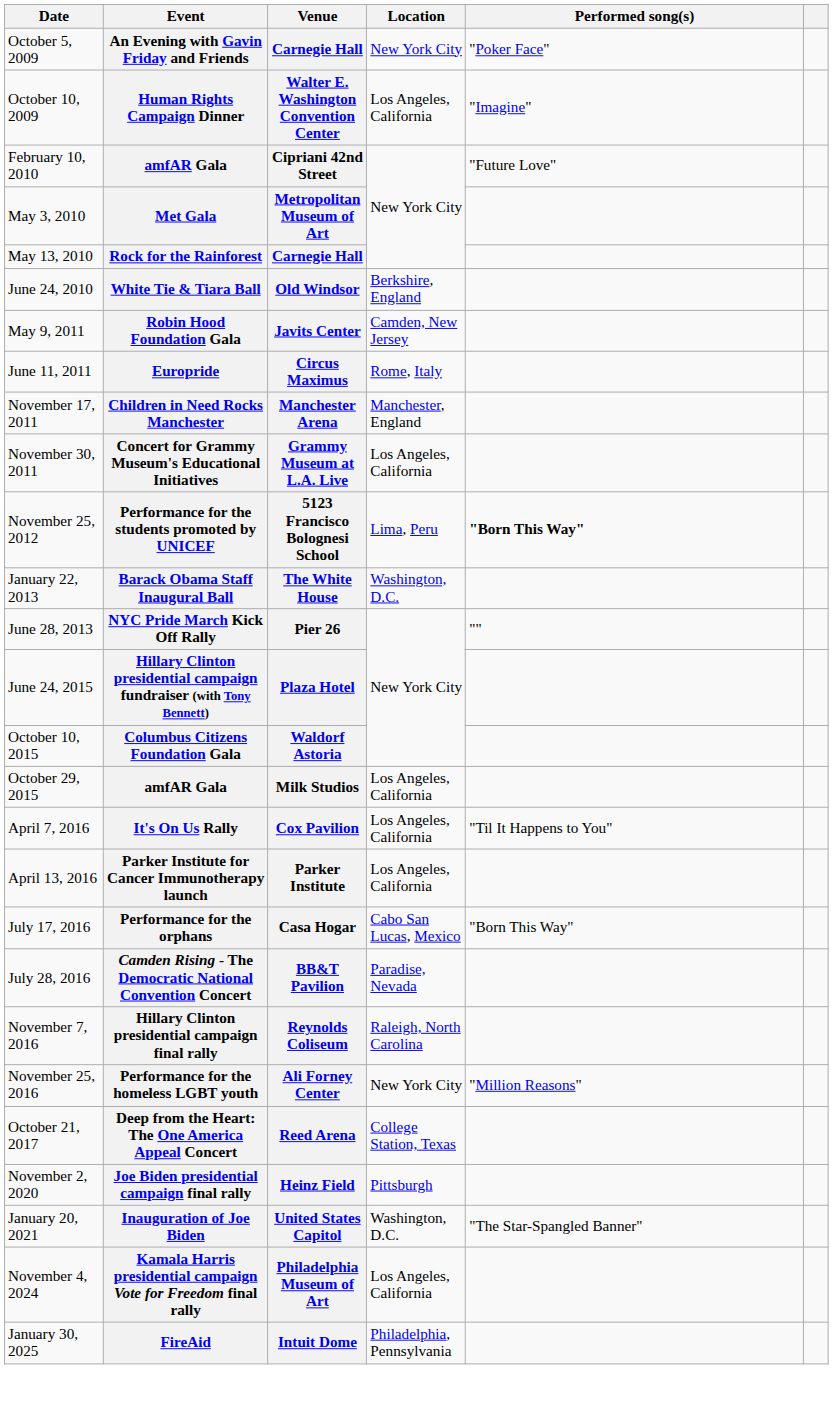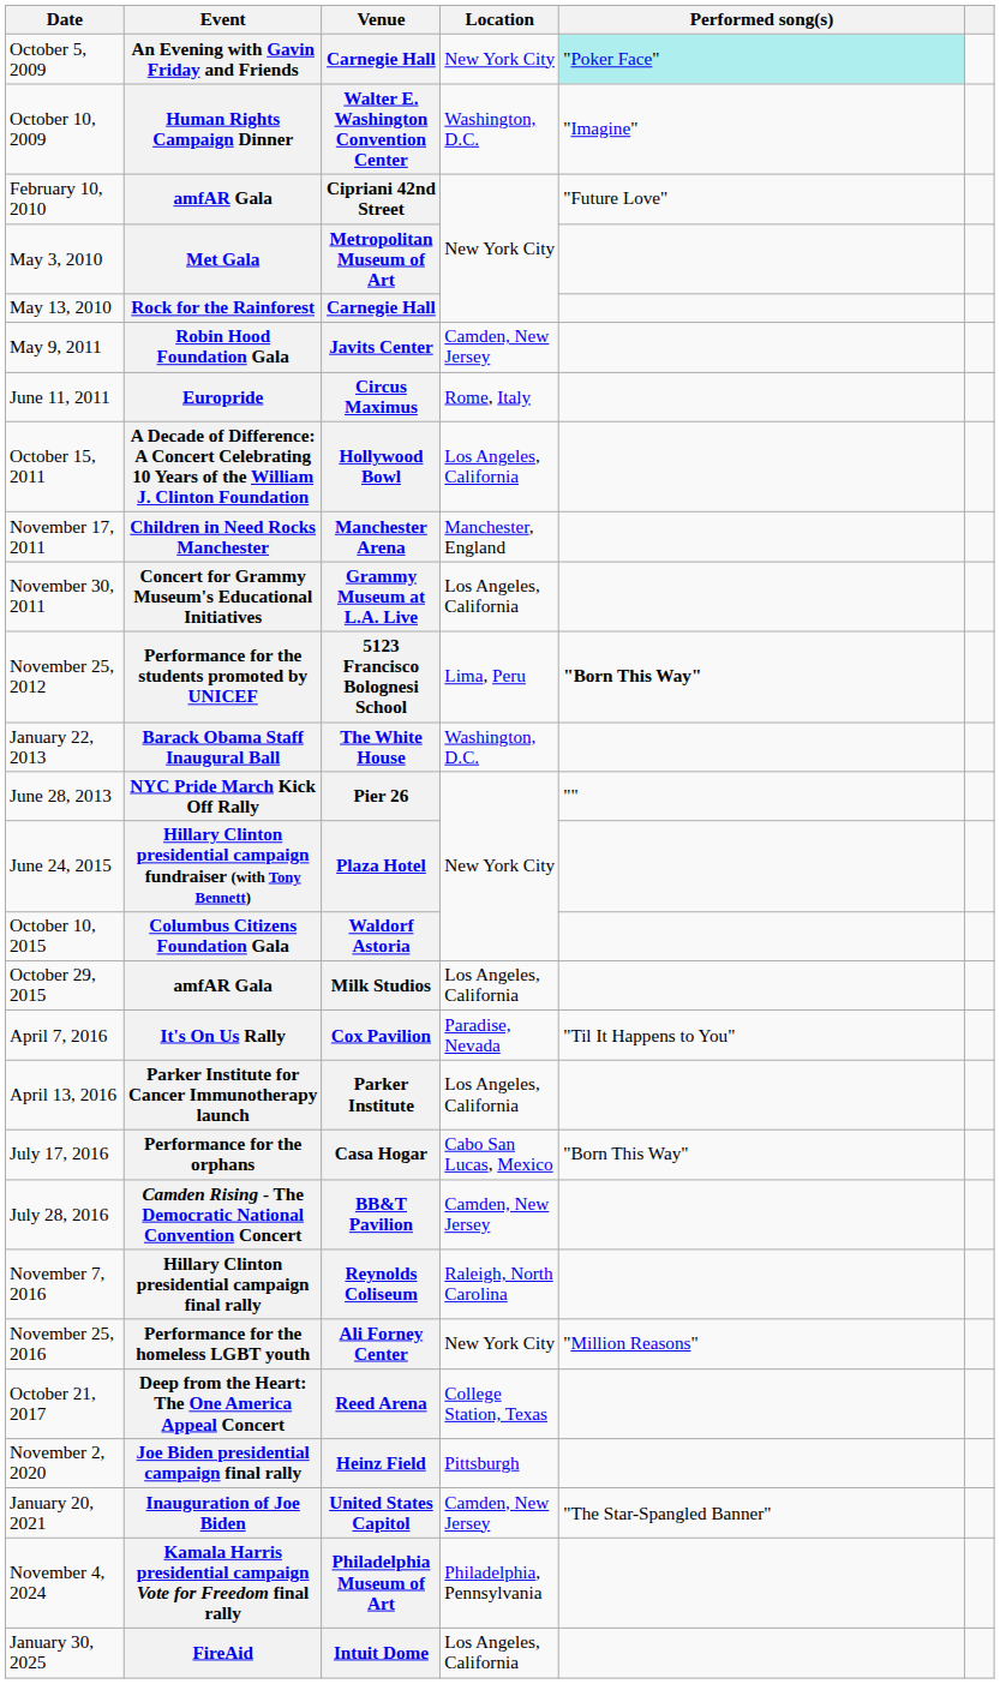October 5, 2009 | Performed song(s): no background -> paleturquoise background
October 10, 2009 | Location: Los Angeles, California -> Washington, D.C.
- row: June 24, 2010 | White Tie & Tiara Ball | Old Windsor | Berkshire, England
+ row: October 15, 2011 | A Decade of Difference: A Concert Celebrating 10 Years of the William J. Clinton Foundation | Hollywood Bowl | Los Angeles, California
April 7, 2016 | Location: Los Angeles, California -> Paradise, Nevada
July 28, 2016 | Location: Paradise, Nevada -> Camden, New Jersey
January 20, 2021 | Location: Washington, D.C. -> Camden, New Jersey
November 4, 2024 | Location: Los Angeles, California -> Philadelphia, Pennsylvania
January 30, 2025 | Location: Philadelphia, Pennsylvania -> Los Angeles, California
